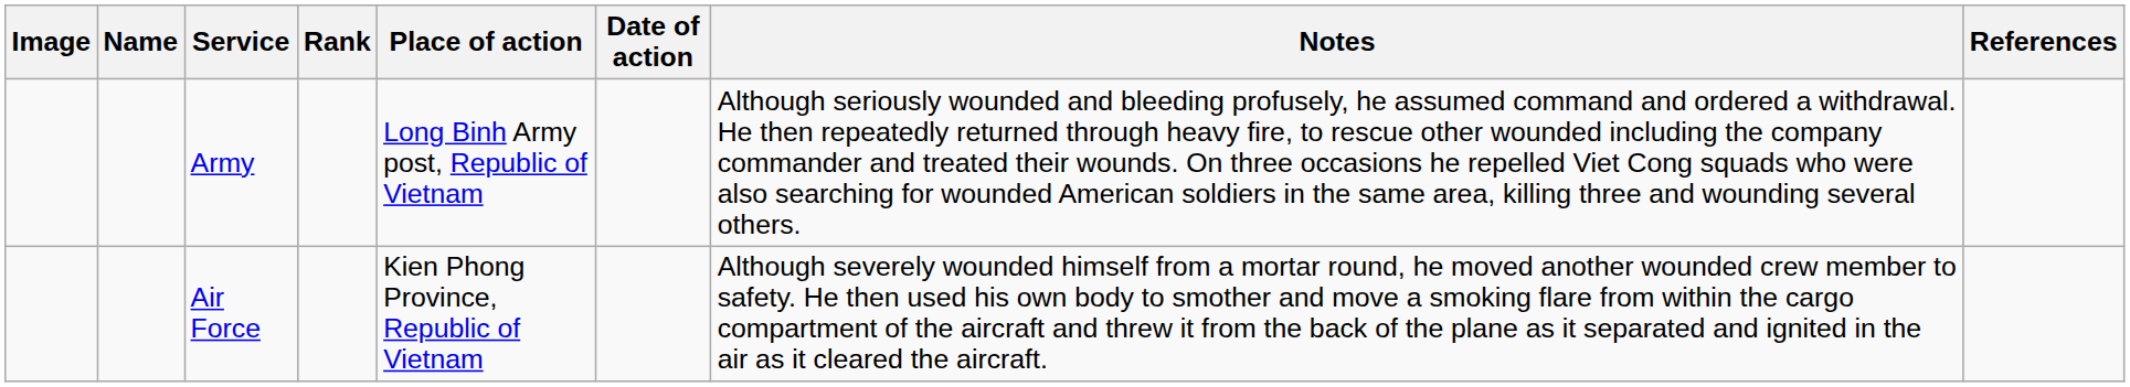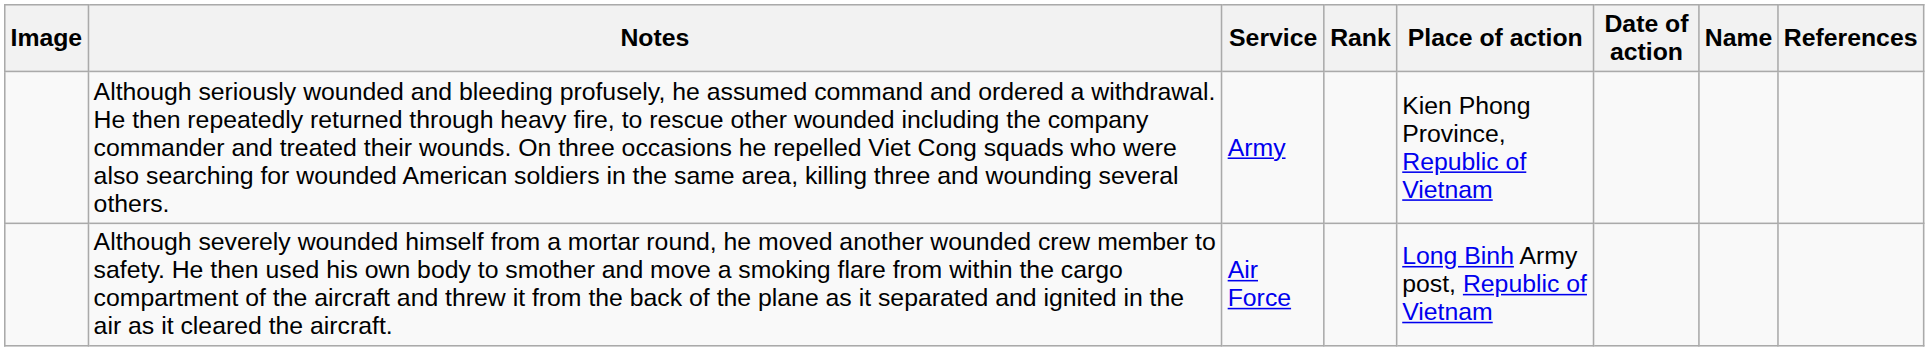columns swapped: Name <-> Notes
Army | Place of action: Long Binh Army post, Republic of Vietnam -> Kien Phong Province, Republic of Vietnam
Air Force | Place of action: Kien Phong Province, Republic of Vietnam -> Long Binh Army post, Republic of Vietnam
